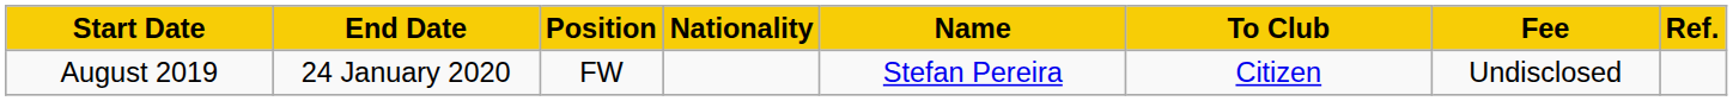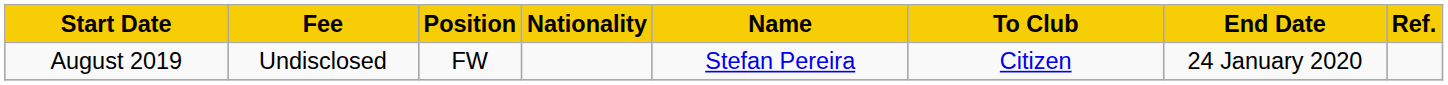columns swapped: End Date <-> Fee
